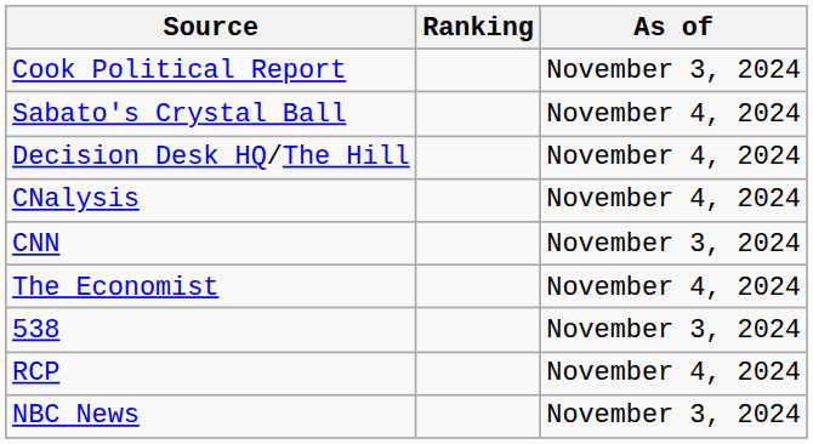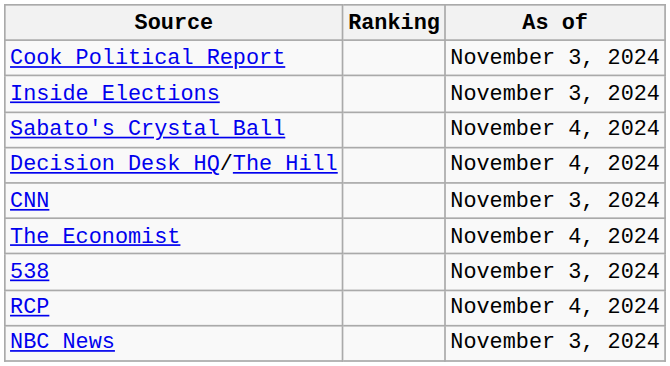+ row: Inside Elections | November 3, 2024
- row: CNalysis | November 4, 2024
